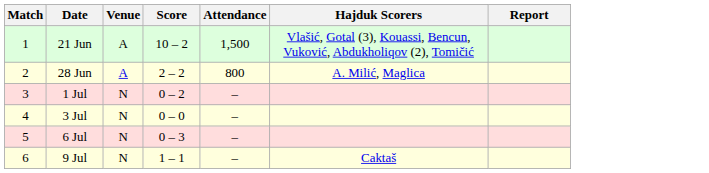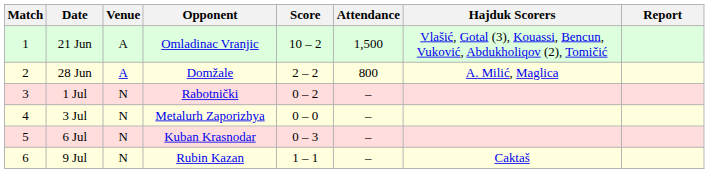+ column: Opponent | Omladinac Vranjic | Domžale | Rabotnički | Metalurh Zaporizhya | Kuban Krasnodar | Rubin Kazan
